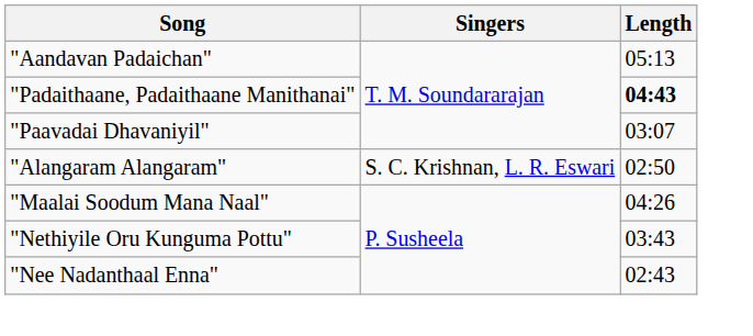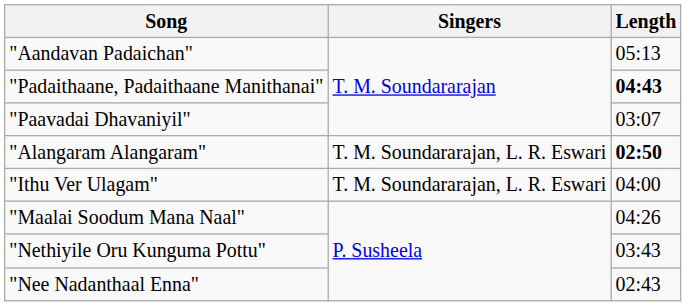"Alangaram Alangaram" | Singers: S. C. Krishnan, L. R. Eswari -> T. M. Soundararajan, L. R. Eswari
"Alangaram Alangaram" | Length: normal -> bold
+ row: "Ithu Ver Ulagam" | T. M. Soundararajan, L. R. Eswari | 04:00
